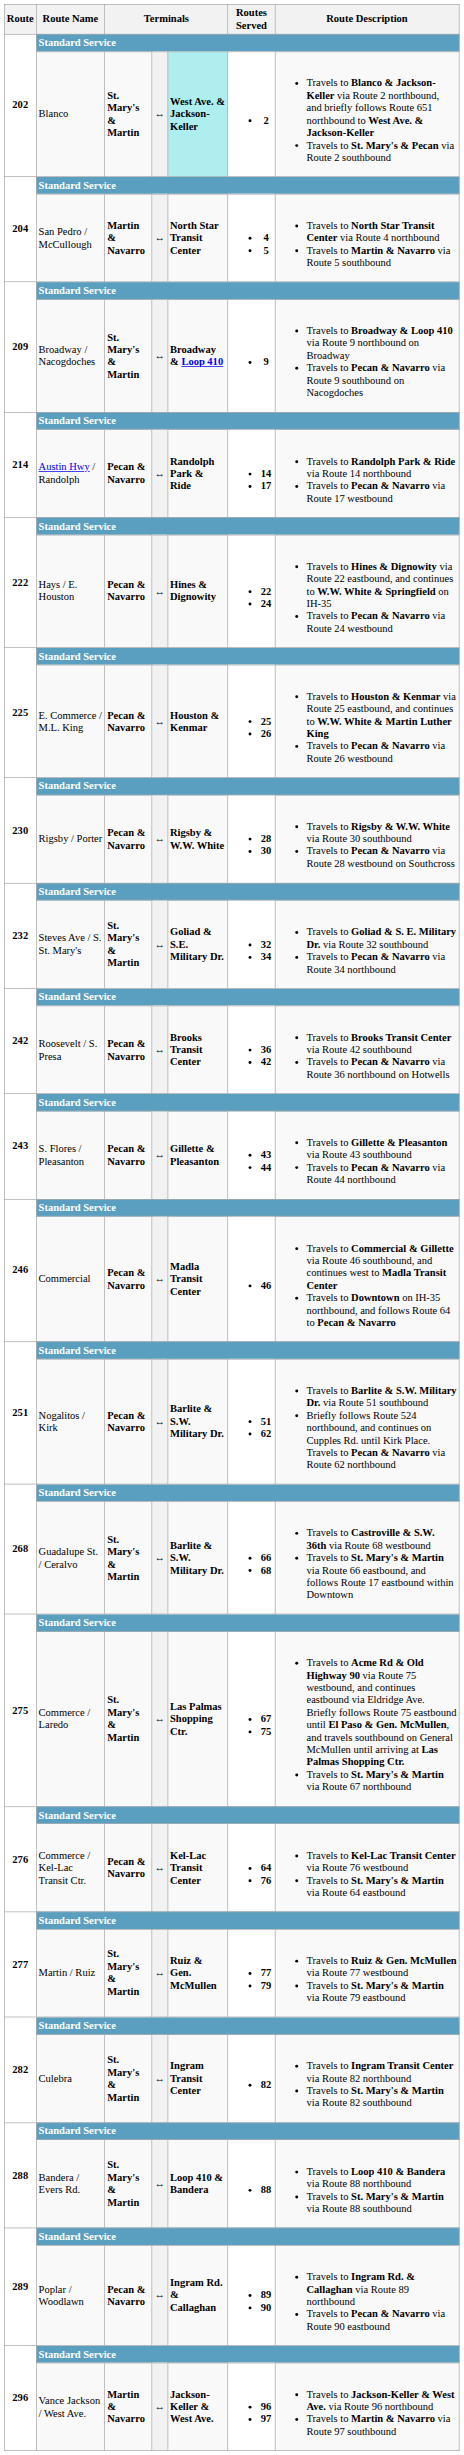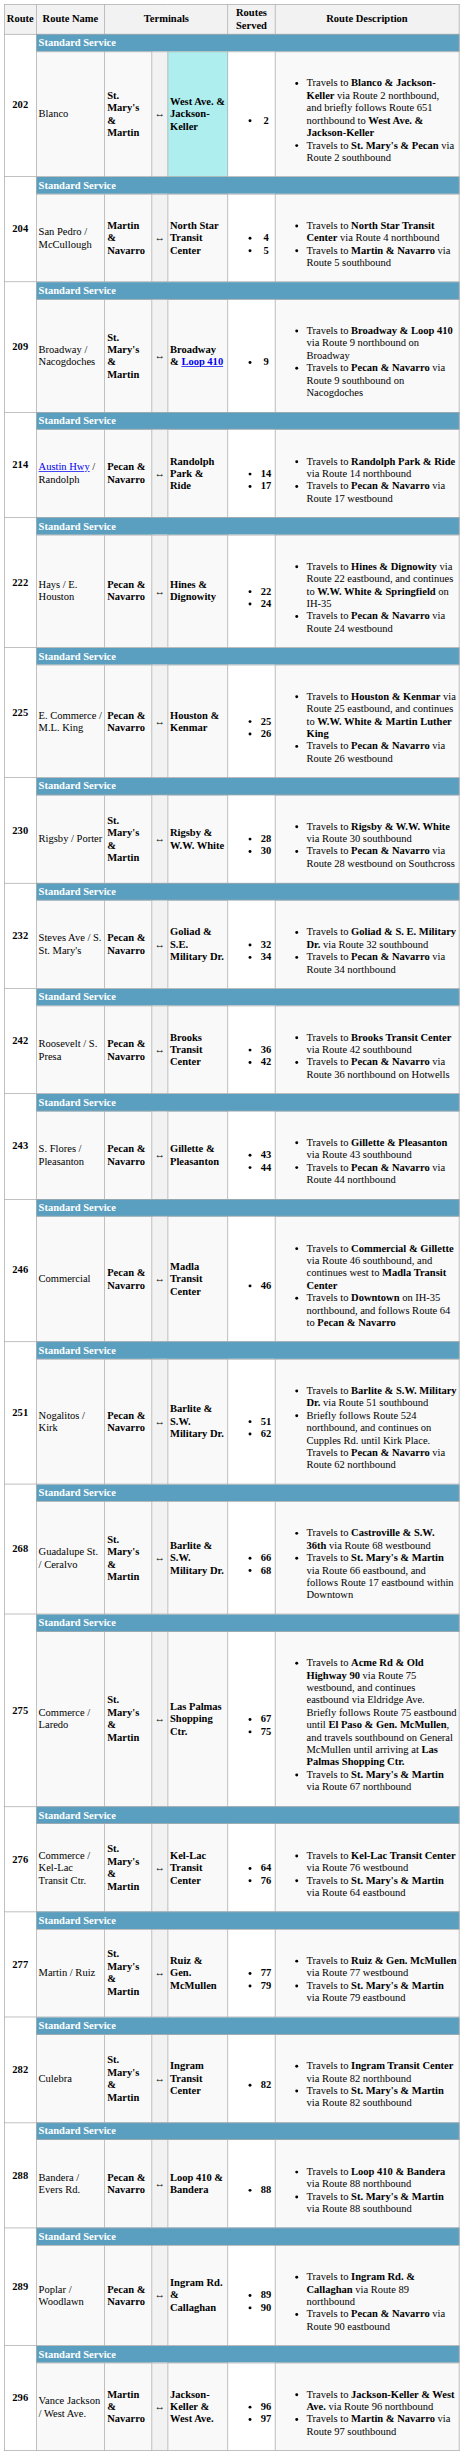Rigsby / Porter | column 3: Pecan & Navarro -> St. Mary's & Martin
Steves Ave / S. St. Mary's | column 3: St. Mary's & Martin -> Pecan & Navarro
Commerce / Kel-Lac Transit Ctr. | column 3: Pecan & Navarro -> St. Mary's & Martin
Bandera / Evers Rd. | column 3: St. Mary's & Martin -> Pecan & Navarro
